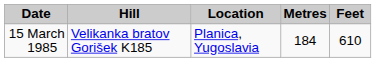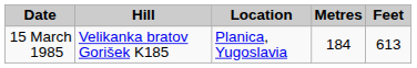15 March 1985 | Feet: 610 -> 613
